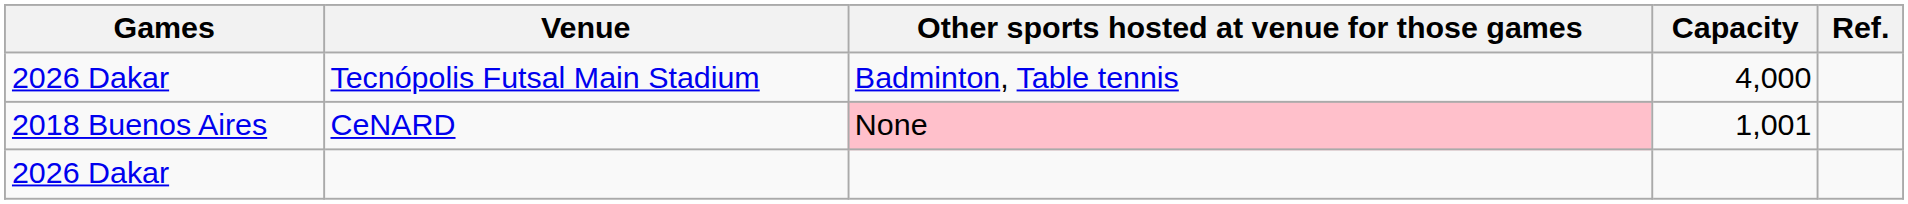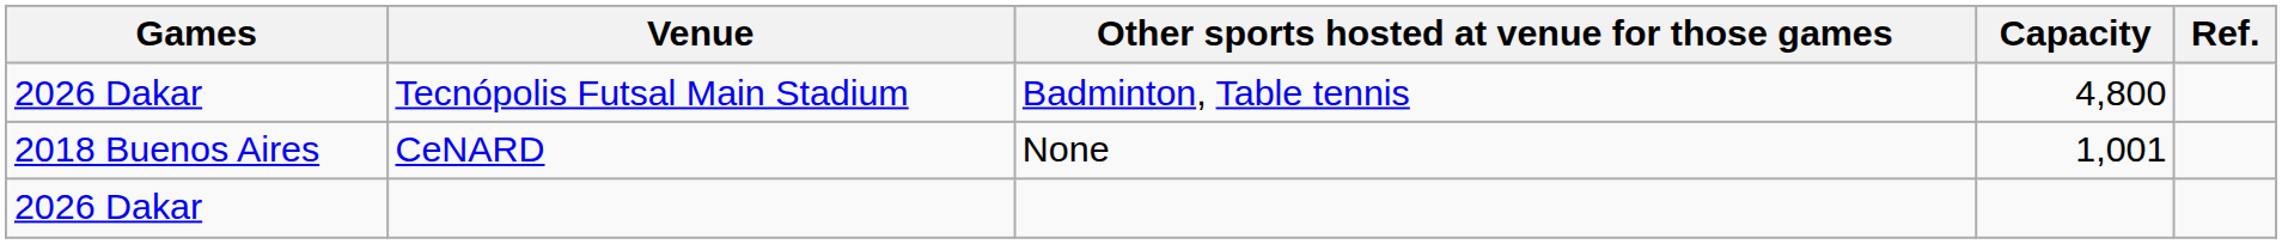Tecnópolis Futsal Main Stadium | Capacity: 4,000 -> 4,800
CeNARD | Other sports hosted at venue for those games: pink background -> no background
